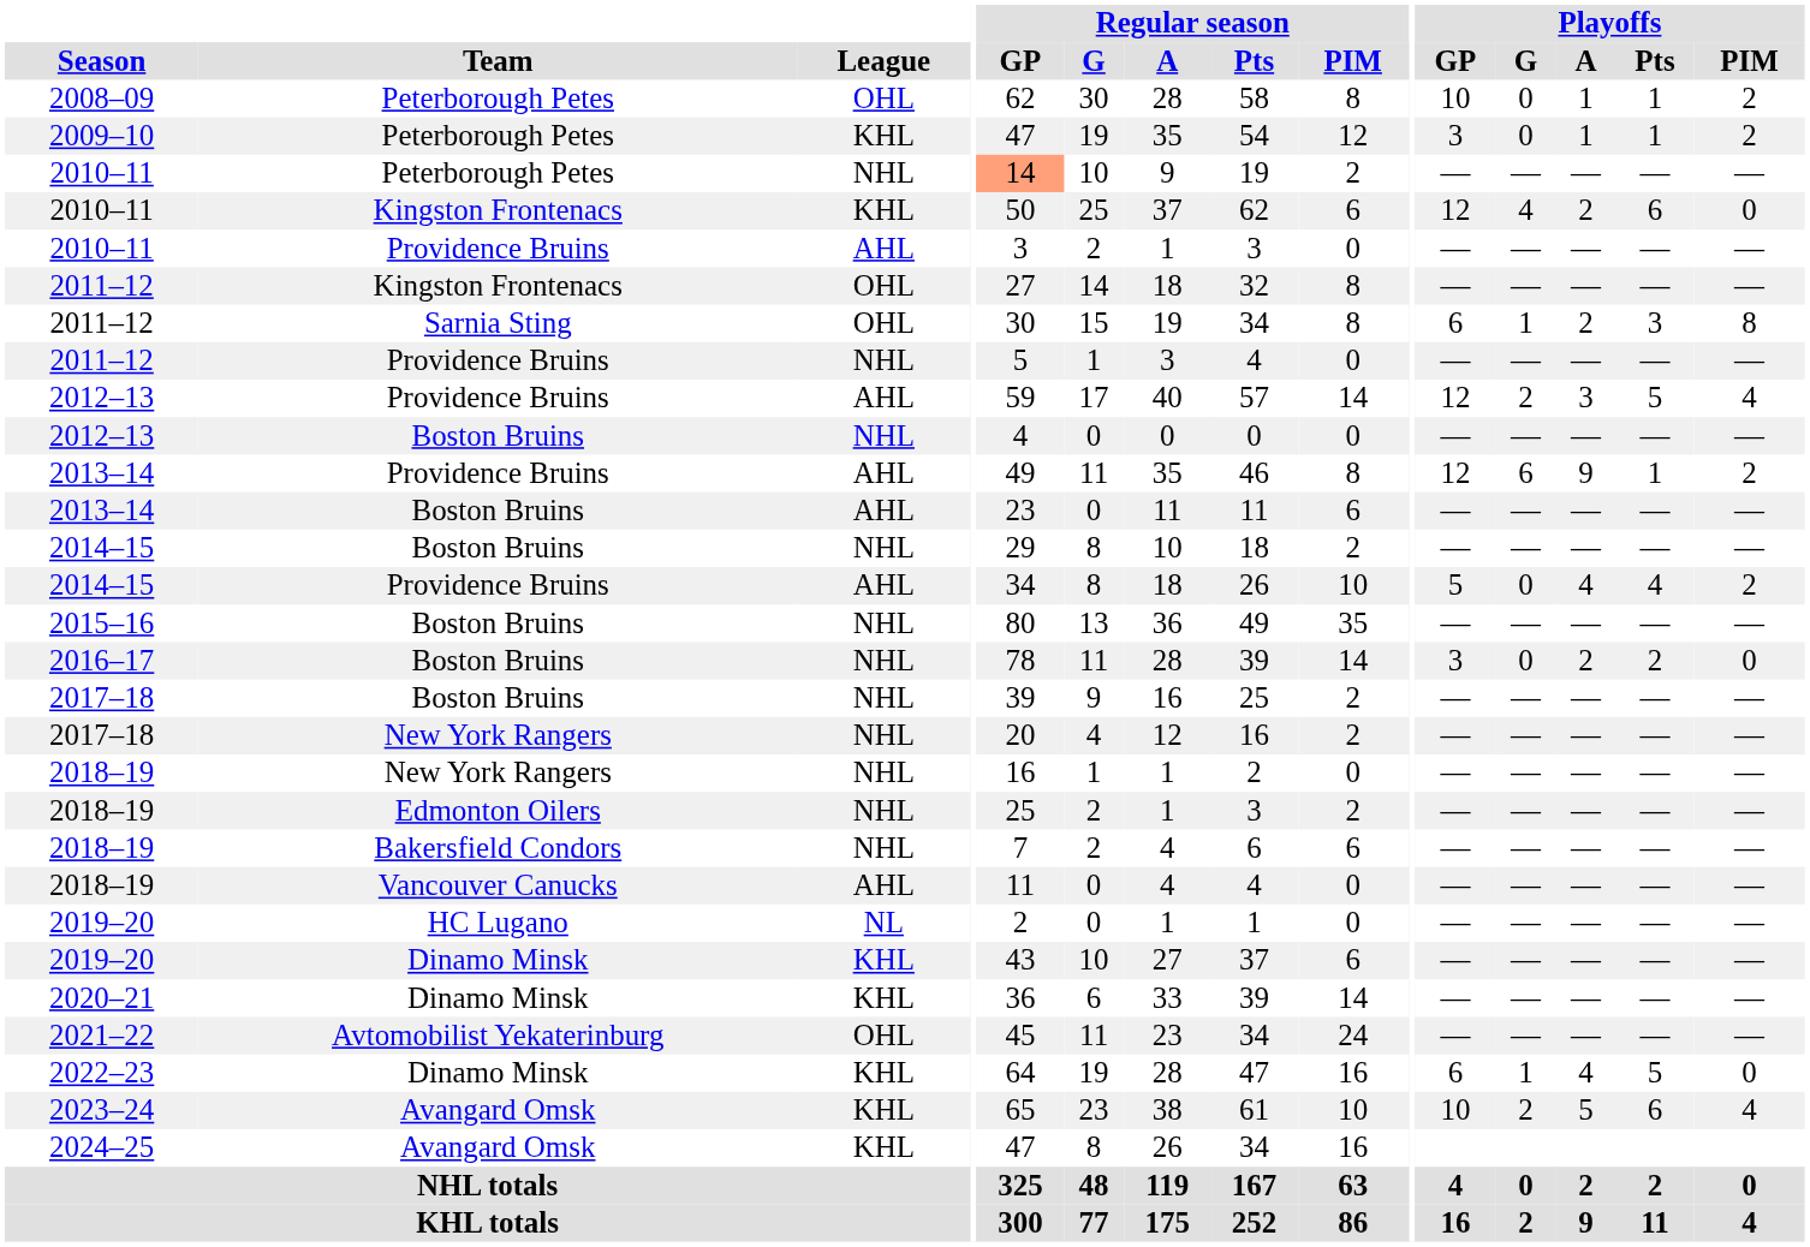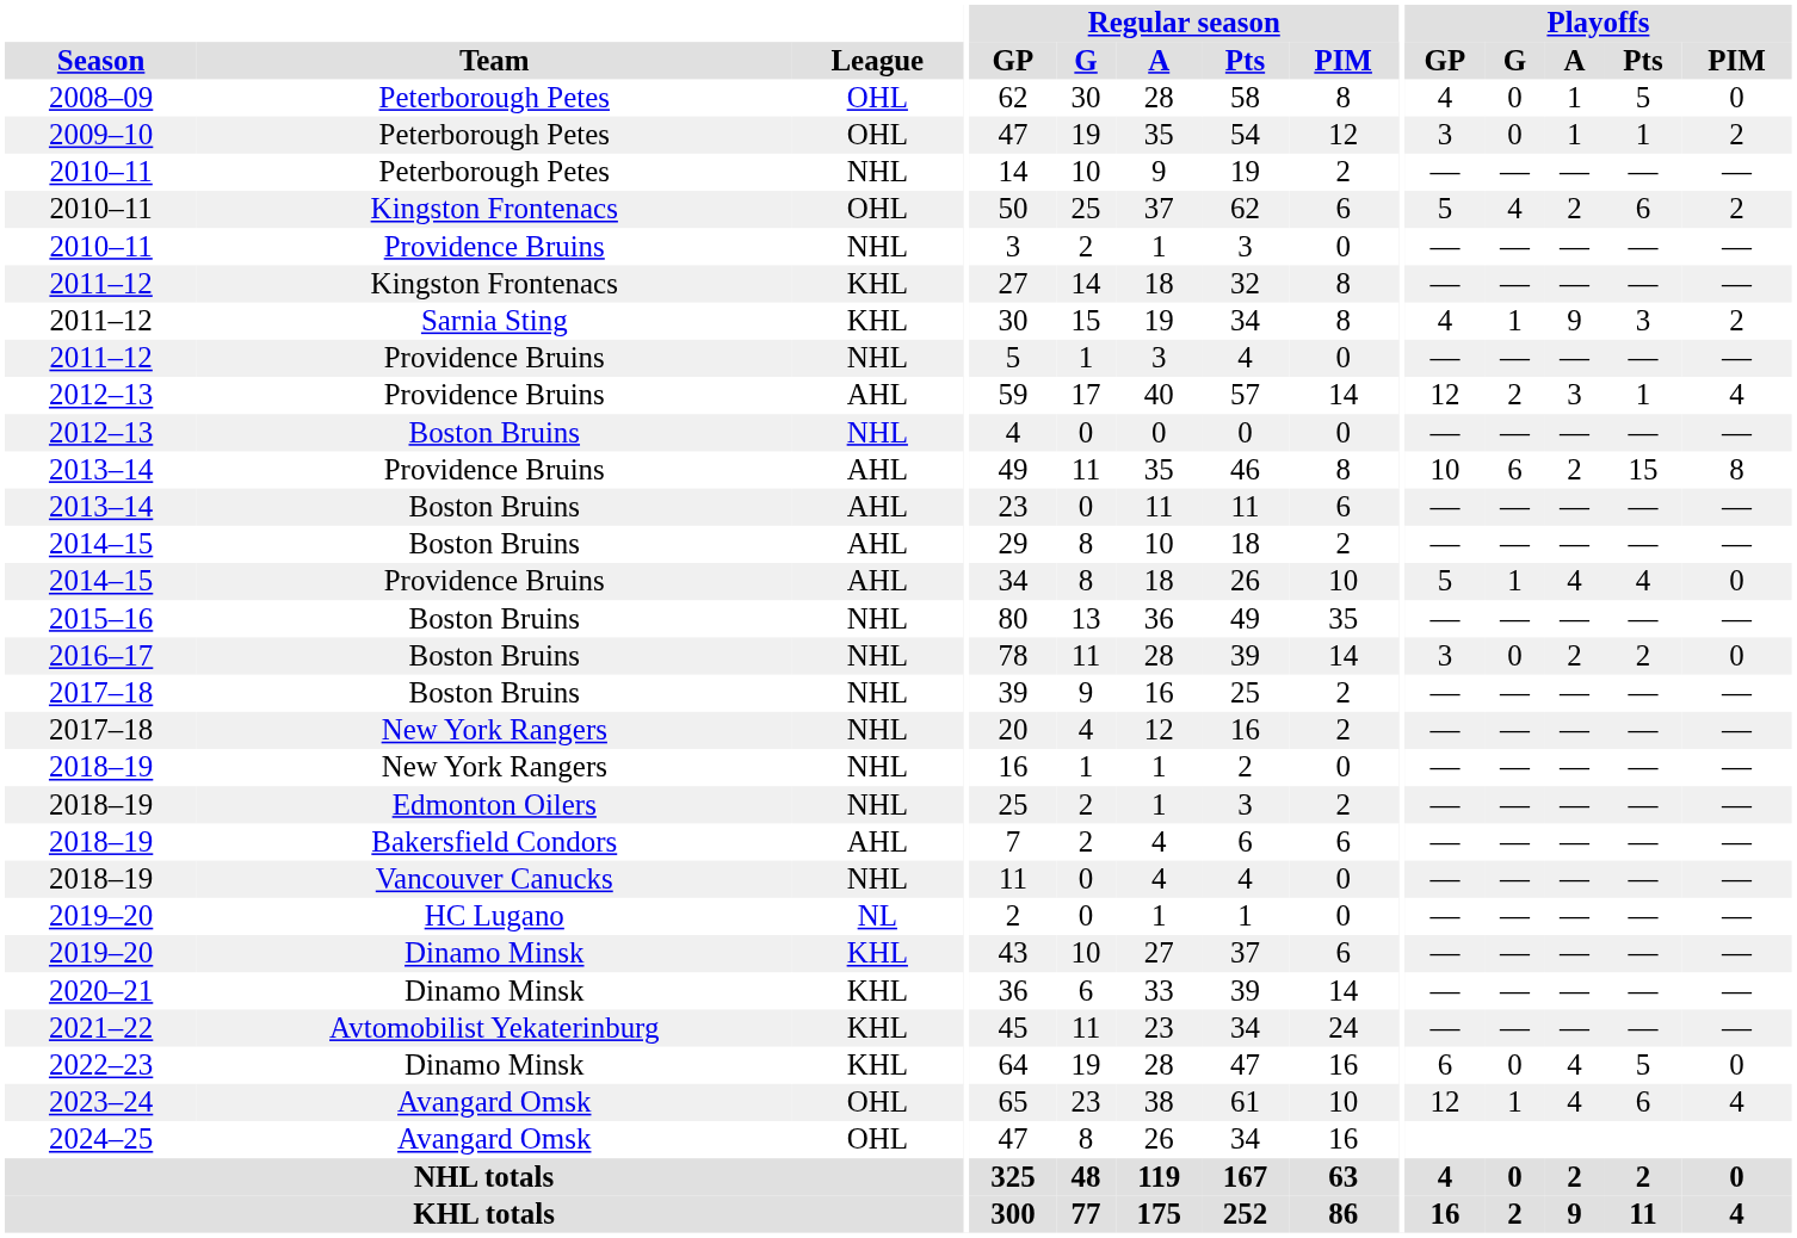2008–09 | Playoffs / GP: 10 -> 4
2008–09 | Playoffs / Pts: 1 -> 5
2008–09 | Playoffs / PIM: 2 -> 0
2009–10 | League: KHL -> OHL
2010–11 / Peterborough Petes | Regular season / GP: lightsalmon background -> no background
2010–11 / Kingston Frontenacs | League: KHL -> OHL
2010–11 / Kingston Frontenacs | Playoffs / GP: 12 -> 5
2010–11 / Kingston Frontenacs | Playoffs / PIM: 0 -> 2
2010–11 / Providence Bruins | League: AHL -> NHL
2011–12 / Kingston Frontenacs | League: OHL -> KHL
2011–12 / Sarnia Sting | League: OHL -> KHL
2011–12 / Sarnia Sting | Playoffs / GP: 6 -> 4
2011–12 / Sarnia Sting | Playoffs / A: 2 -> 9
2011–12 / Sarnia Sting | Playoffs / PIM: 8 -> 2
2012–13 / Providence Bruins | Playoffs / Pts: 5 -> 1
2013–14 / Providence Bruins | Playoffs / GP: 12 -> 10
2013–14 / Providence Bruins | Playoffs / A: 9 -> 2
2013–14 / Providence Bruins | Playoffs / Pts: 1 -> 15
2013–14 / Providence Bruins | Playoffs / PIM: 2 -> 8
2014–15 / Boston Bruins | League: NHL -> AHL
2014–15 / Providence Bruins | Playoffs / G: 0 -> 1
2014–15 / Providence Bruins | Playoffs / PIM: 2 -> 0
2018–19 / Bakersfield Condors | League: NHL -> AHL
2018–19 / Vancouver Canucks | League: AHL -> NHL
2021–22 | League: OHL -> KHL
2022–23 | Playoffs / G: 1 -> 0
2023–24 | League: KHL -> OHL
2023–24 | Playoffs / GP: 10 -> 12
2023–24 | Playoffs / G: 2 -> 1
2023–24 | Playoffs / A: 5 -> 4
2024–25 | League: KHL -> OHL
